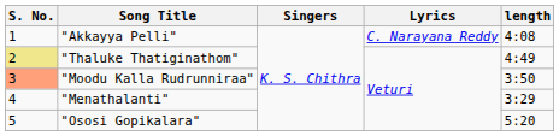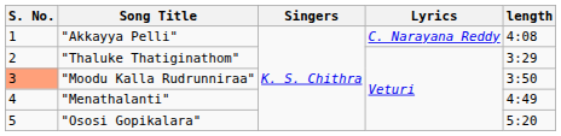"Thaluke Thatiginathom" | S. No.: khaki background -> no background
"Thaluke Thatiginathom" | length: 4:49 -> 3:29
"Menathalanti" | length: 3:29 -> 4:49
